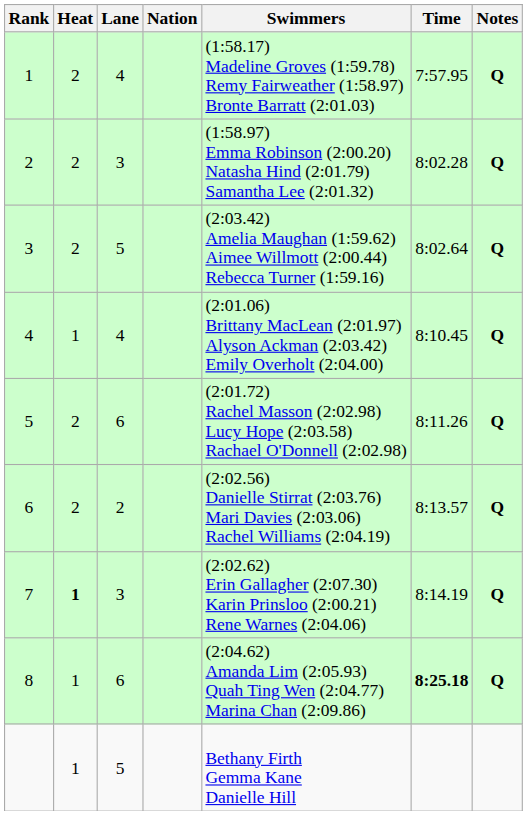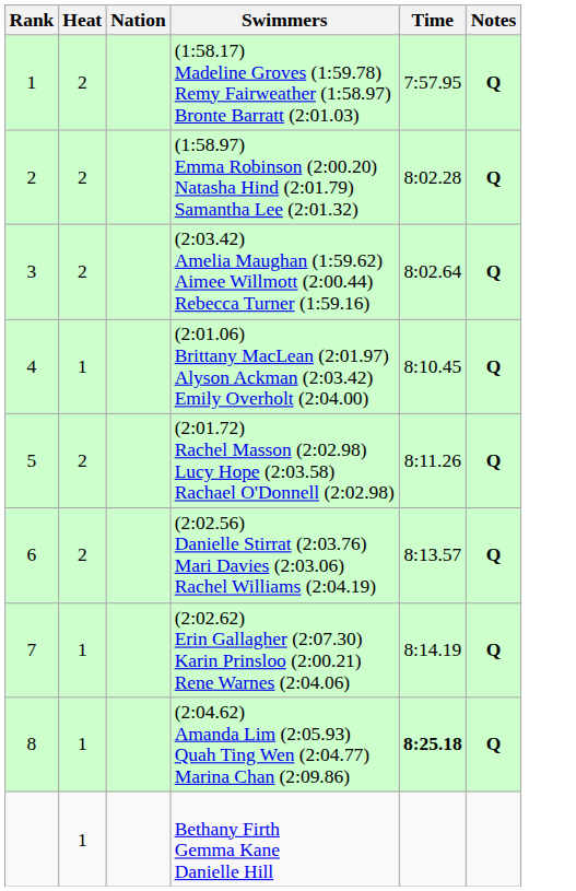- column: Lane | 4 | 3 | 5 | 4 | 6 | 2 | 3 | 6 | 5
7 | Heat: bold -> normal
